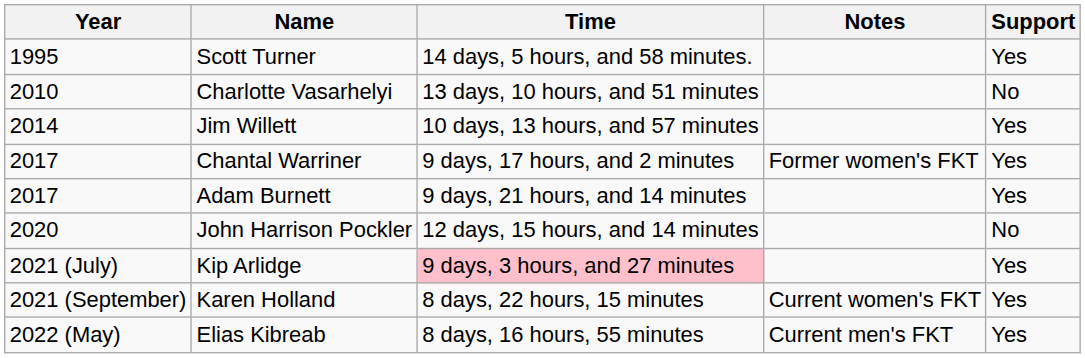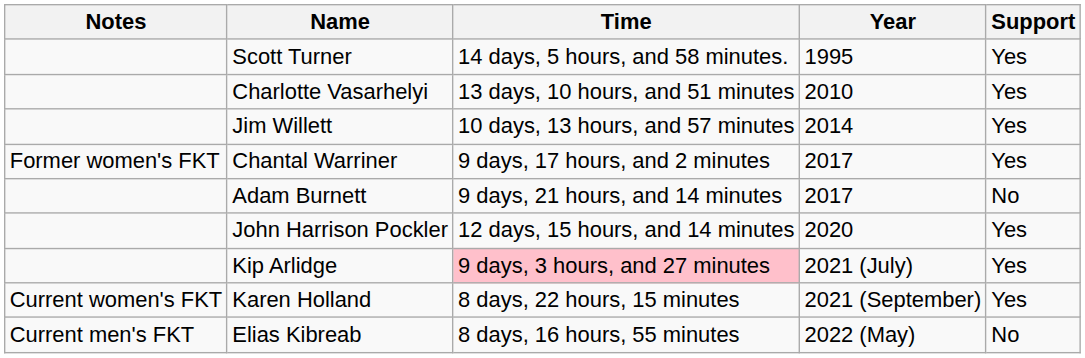columns swapped: Year <-> Notes
Charlotte Vasarhelyi | Support: No -> Yes
Adam Burnett | Support: Yes -> No
John Harrison Pockler | Support: No -> Yes
Elias Kibreab | Support: Yes -> No
